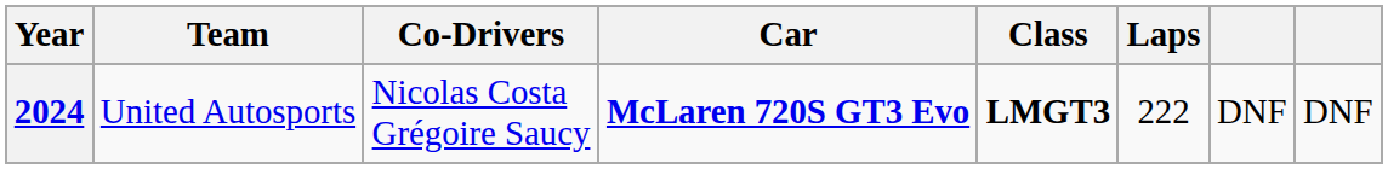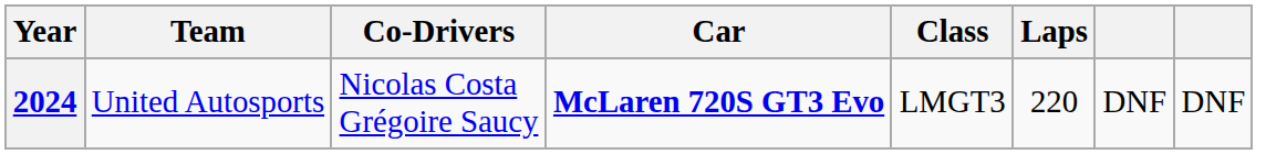2024 | Class: bold -> normal
2024 | Laps: 222 -> 220
